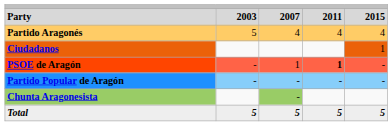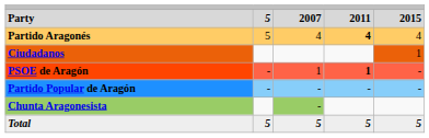Party | column 2: 2003 -> 5
Partido Aragonés | column 4: normal -> bold
